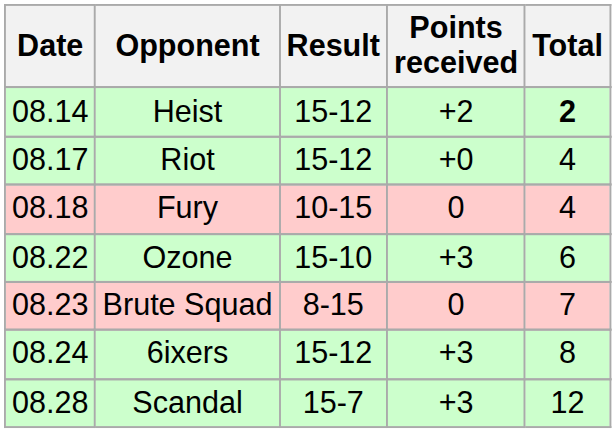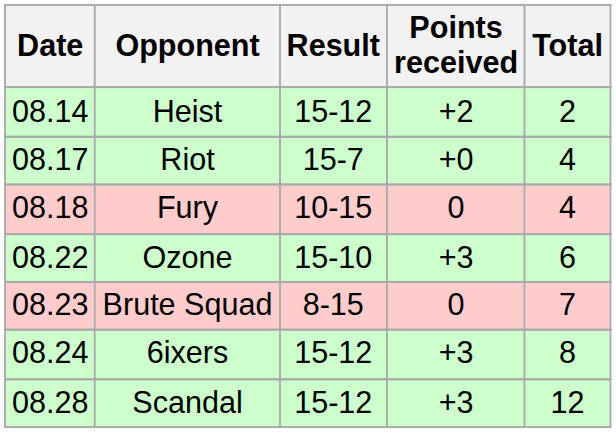Heist | Total: bold -> normal
Riot | Result: 15-12 -> 15-7
Scandal | Result: 15-7 -> 15-12
